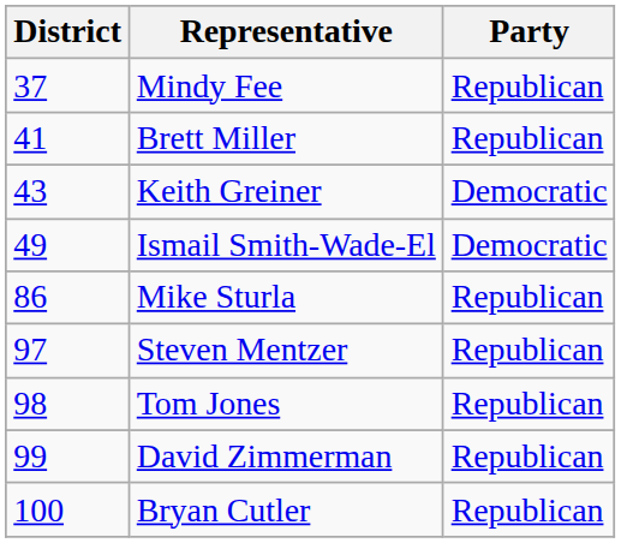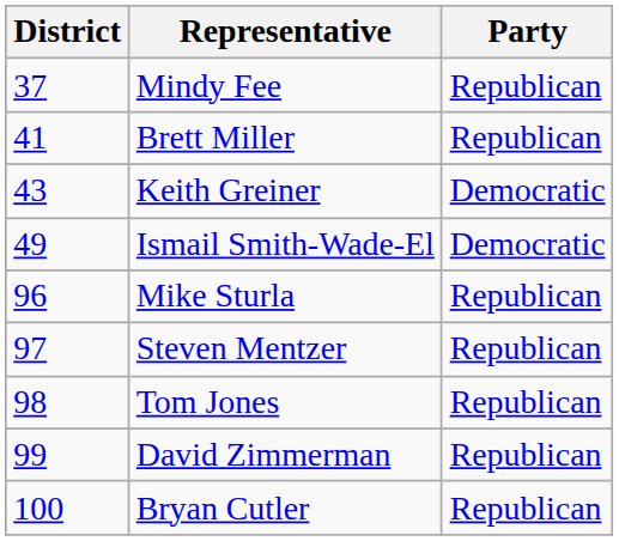Mike Sturla | District: 86 -> 96
